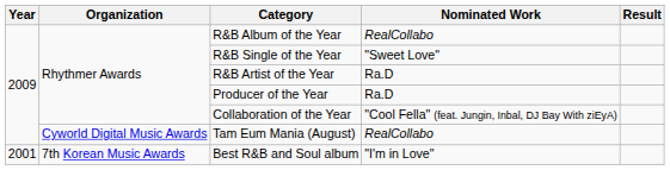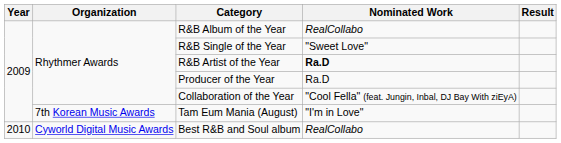R&B Artist of the Year | Nominated Work: normal -> bold
Tam Eum Mania (August) | Organization: Cyworld Digital Music Awards -> 7th Korean Music Awards
Tam Eum Mania (August) | Nominated Work: RealCollabo -> "I'm in Love"
Best R&B and Soul album | Year: 2001 -> 2010
Best R&B and Soul album | Organization: 7th Korean Music Awards -> Cyworld Digital Music Awards
Best R&B and Soul album | Nominated Work: "I'm in Love" -> RealCollabo
